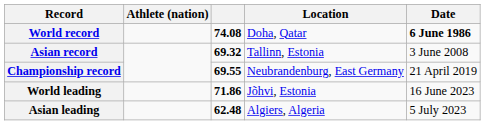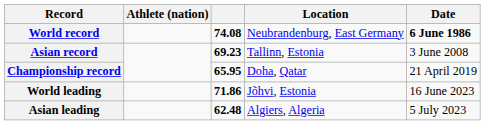World record | Location: Doha, Qatar -> Neubrandenburg, East Germany
Asian record | column 3: 69.32 -> 69.23
Championship record | column 3: 69.55 -> 65.95
Championship record | Location: Neubrandenburg, East Germany -> Doha, Qatar
